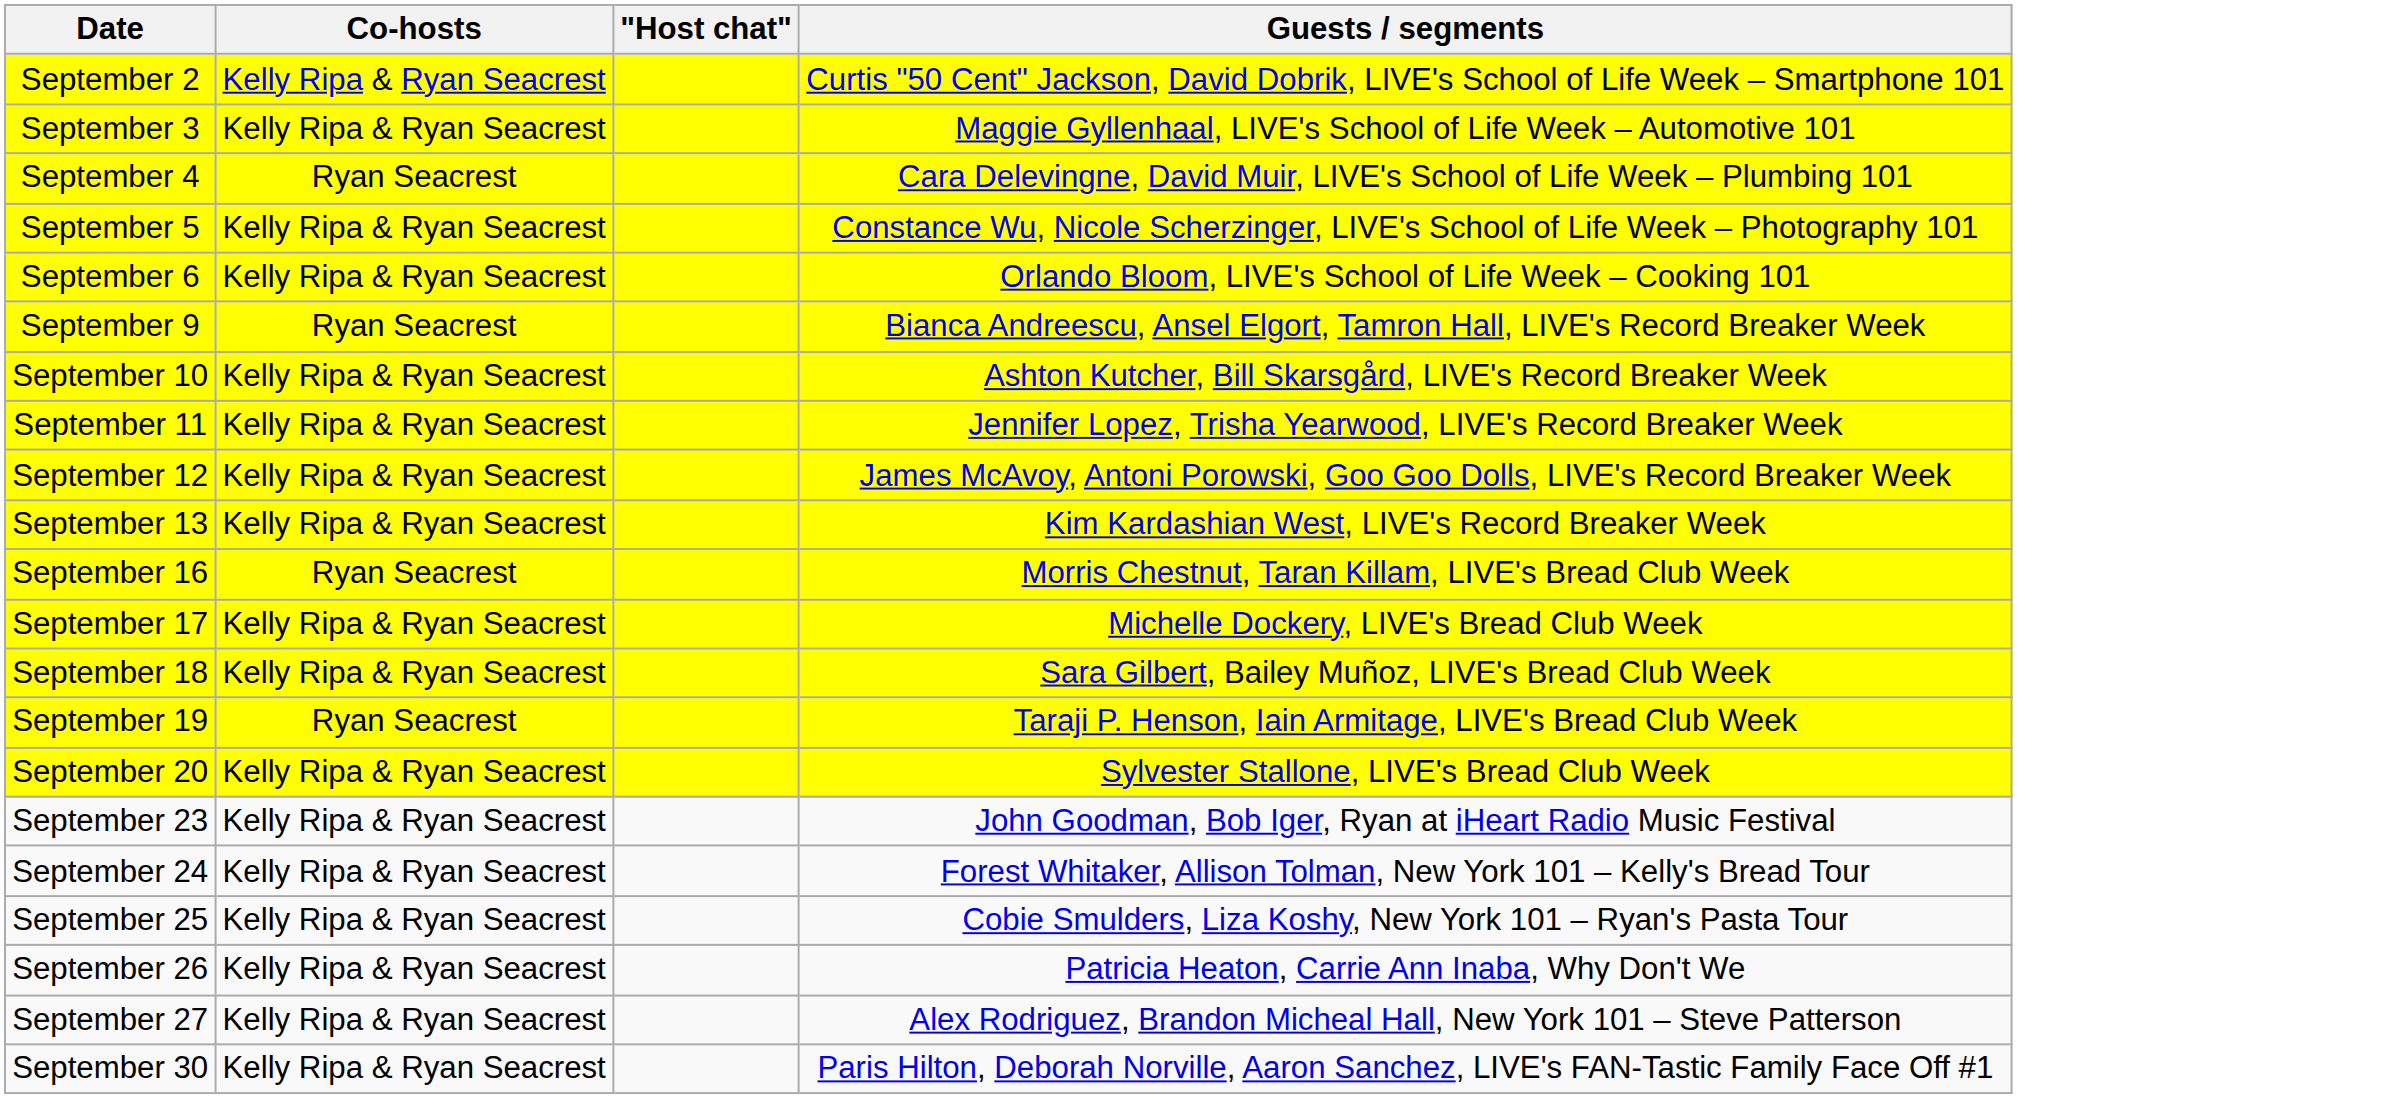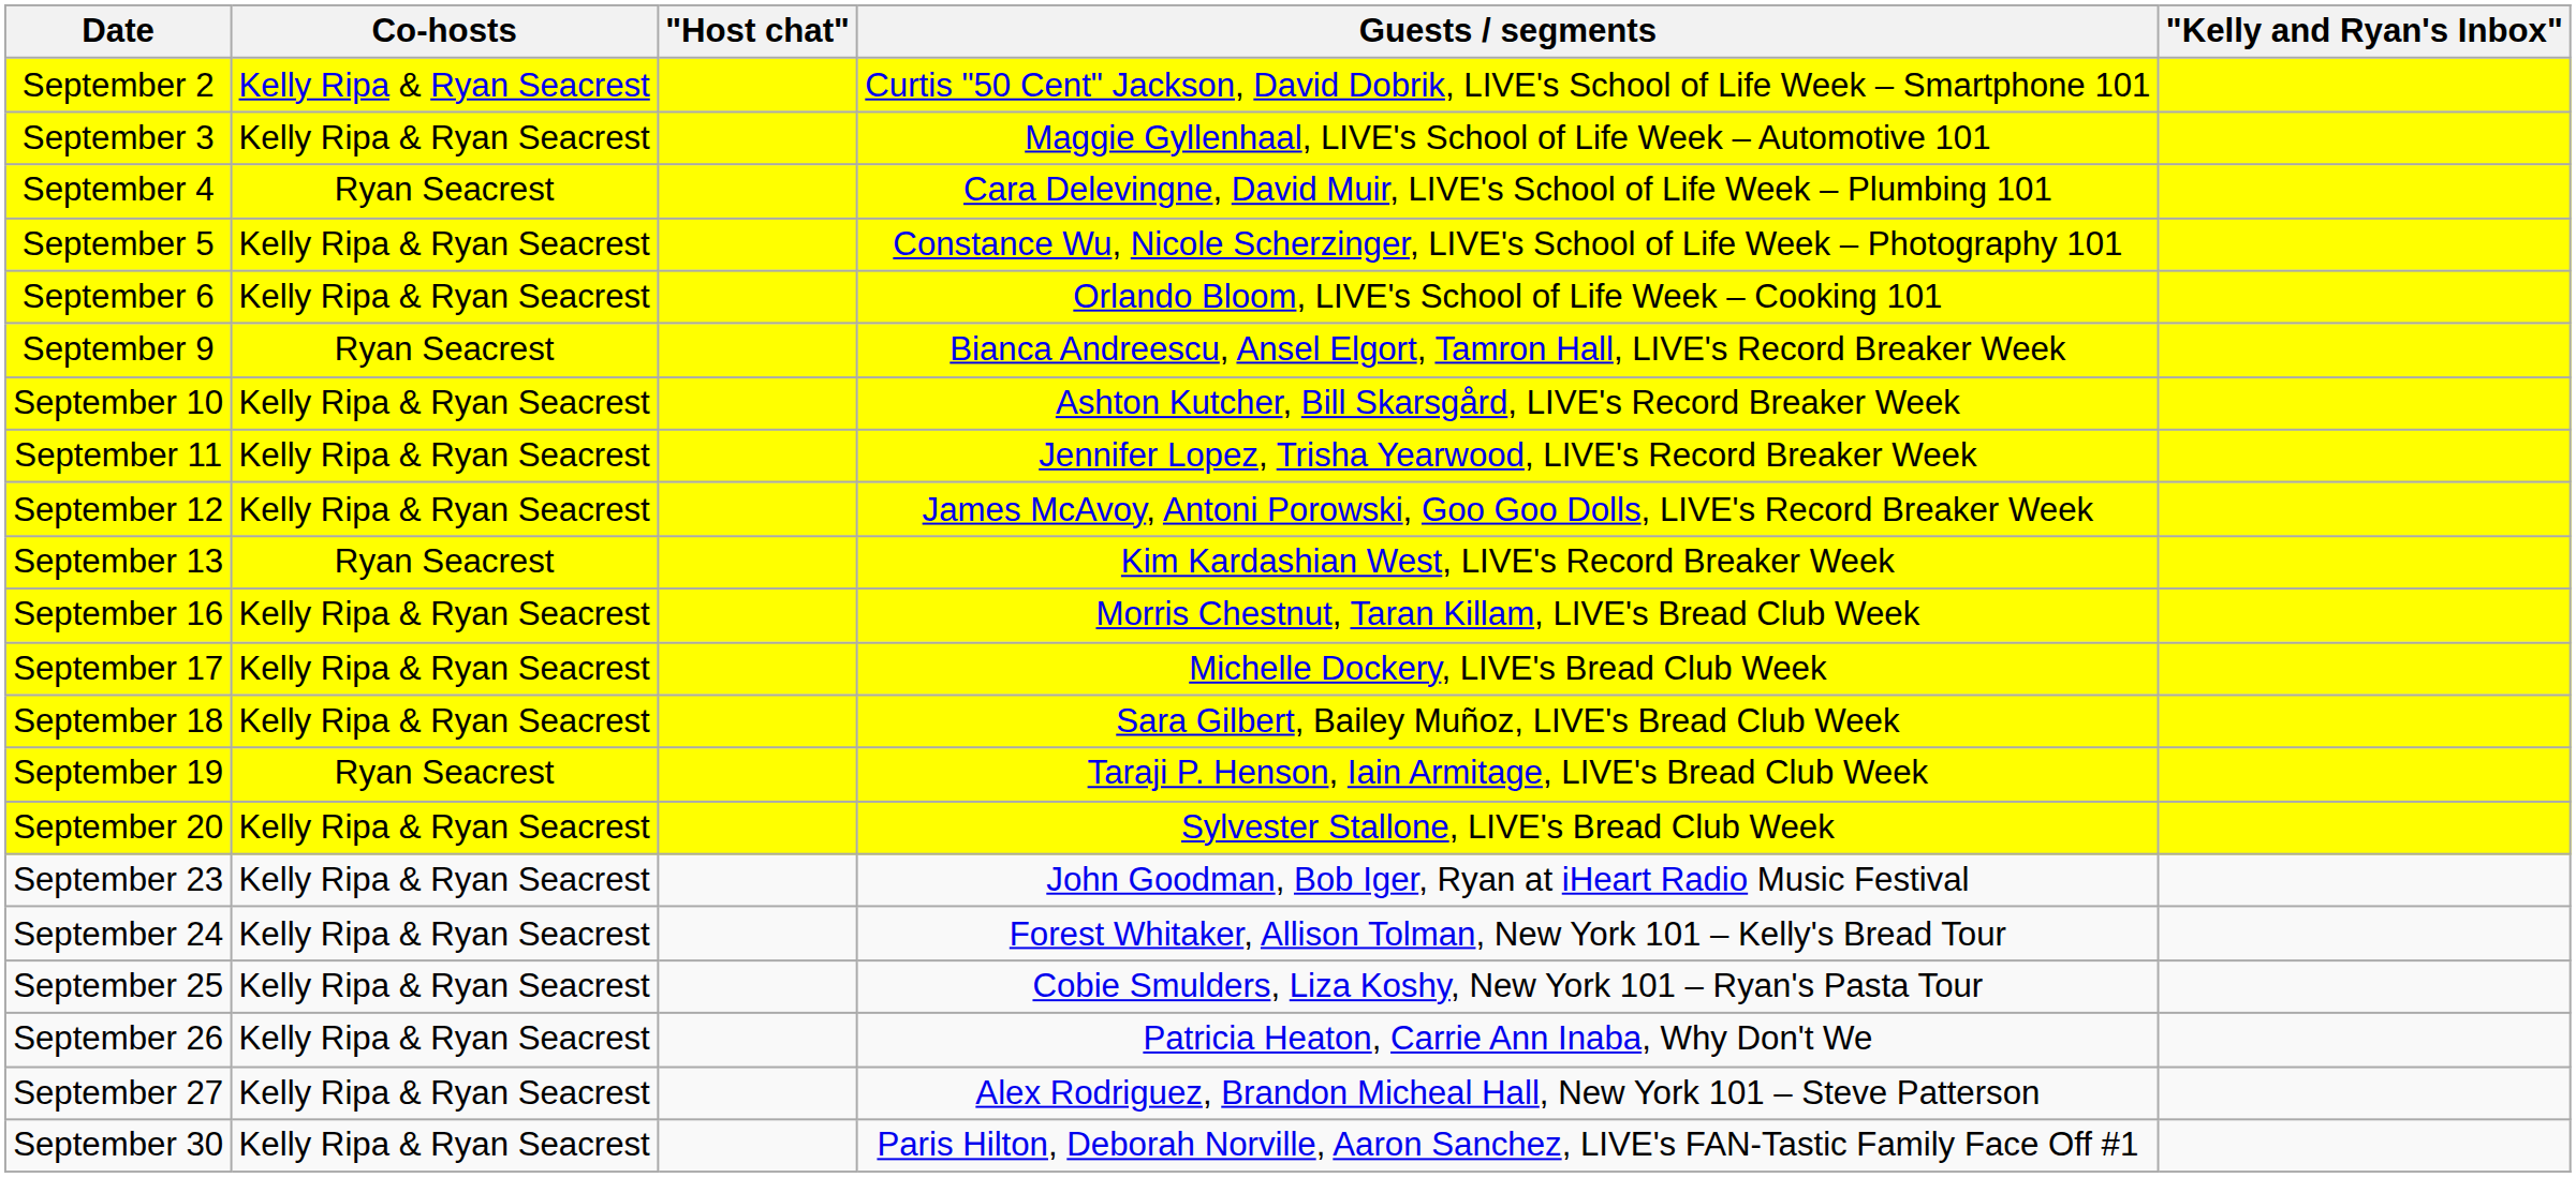+ column: "Kelly and Ryan's Inbox"
September 13 | Co-hosts: Kelly Ripa & Ryan Seacrest -> Ryan Seacrest
September 16 | Co-hosts: Ryan Seacrest -> Kelly Ripa & Ryan Seacrest
